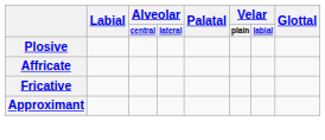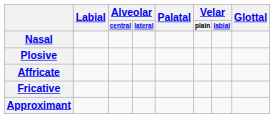+ row: Nasal
